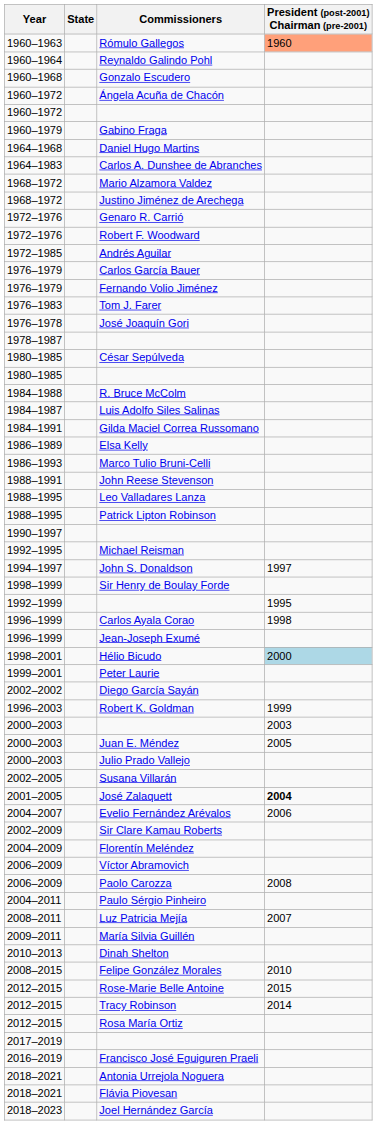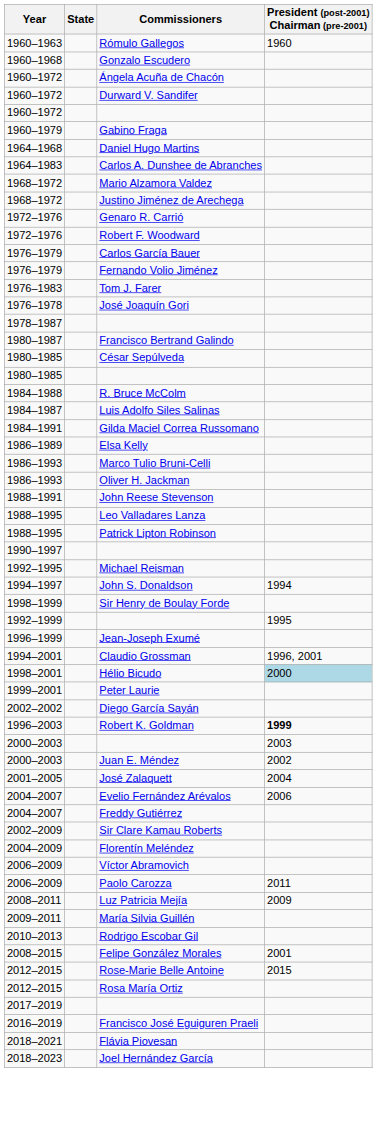Rómulo Gallegos | President (post-2001) Chairman (pre-2001): lightsalmon background -> no background
- row: 1960–1964 | Reynaldo Galindo Pohl
+ row: 1960–1972 | Durward V. Sandifer
- row: 1972–1985 | Andrés Aguilar
+ row: 1980–1987 | Francisco Bertrand Galindo
+ row: 1986–1993 | Oliver H. Jackman
John S. Donaldson | President (post-2001) Chairman (pre-2001): 1997 -> 1994
- row: 1996–1999 | Carlos Ayala Corao | 1998
+ row: 1994–2001 | Claudio Grossman | 1996, 2001
Robert K. Goldman | President (post-2001) Chairman (pre-2001): normal -> bold
Juan E. Méndez | President (post-2001) Chairman (pre-2001): 2005 -> 2002
- row: 2000–2003 | Julio Prado Vallejo
- row: 2002–2005 | Susana Villarán
José Zalaquett | President (post-2001) Chairman (pre-2001): bold -> normal
+ row: 2004–2007 | Freddy Gutiérrez
Paolo Carozza | President (post-2001) Chairman (pre-2001): 2008 -> 2011
- row: 2004–2011 | Paulo Sérgio Pinheiro
Luz Patricia Mejía | President (post-2001) Chairman (pre-2001): 2007 -> 2009
+ row: 2010–2013 | Rodrigo Escobar Gil
- row: 2010–2013 | Dinah Shelton
Felipe González Morales | President (post-2001) Chairman (pre-2001): 2010 -> 2001
- row: 2012–2015 | Tracy Robinson | 2014
- row: 2018–2021 | Antonia Urrejola Noguera
